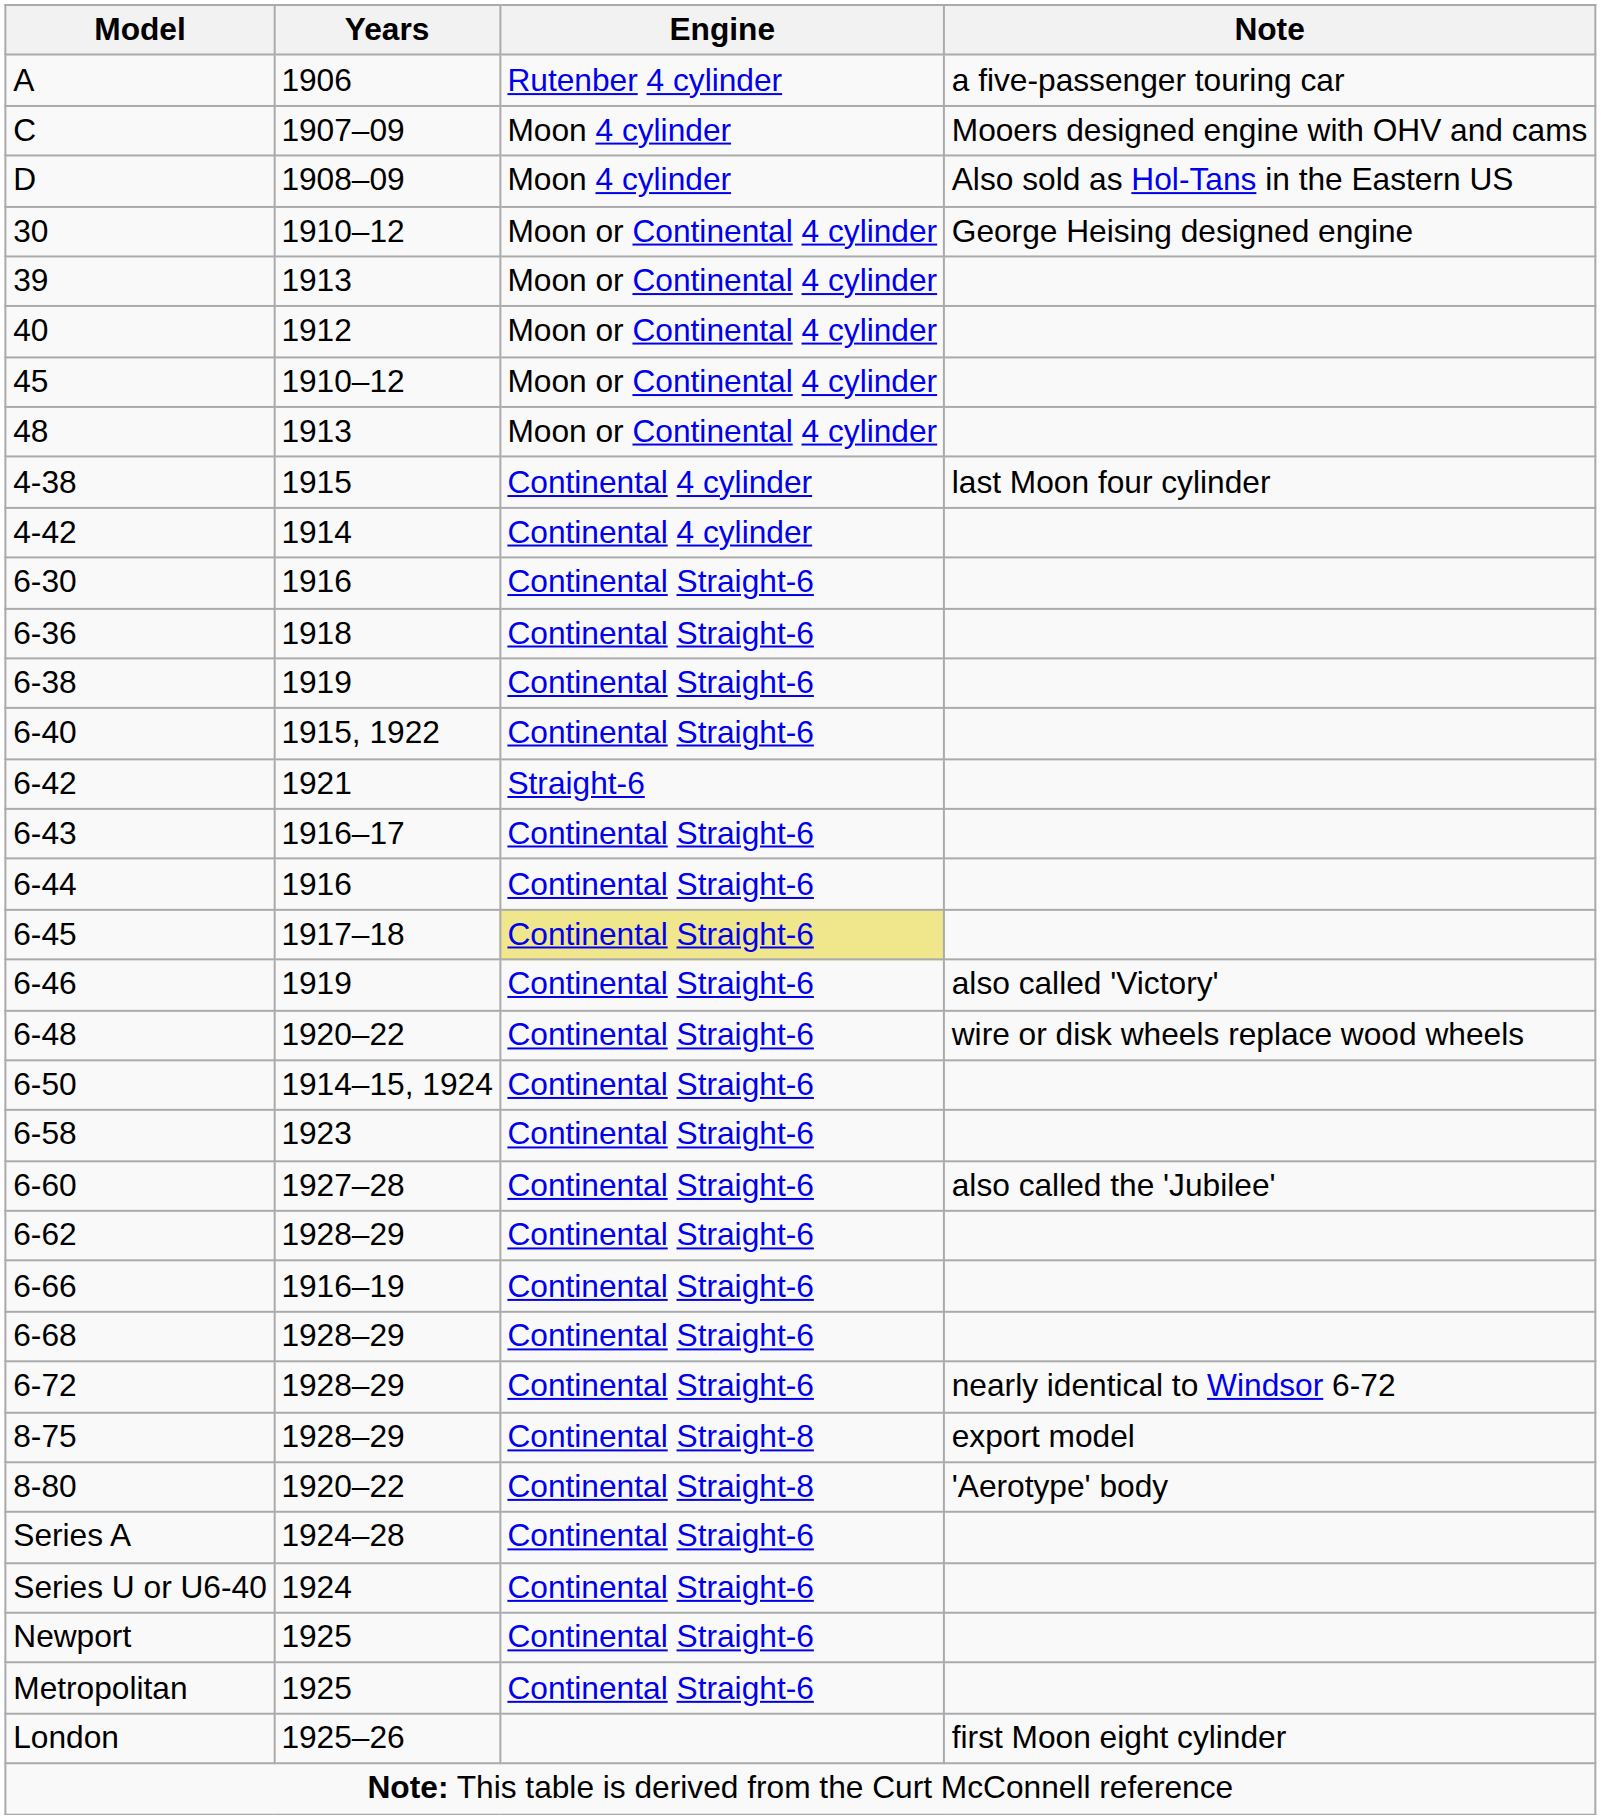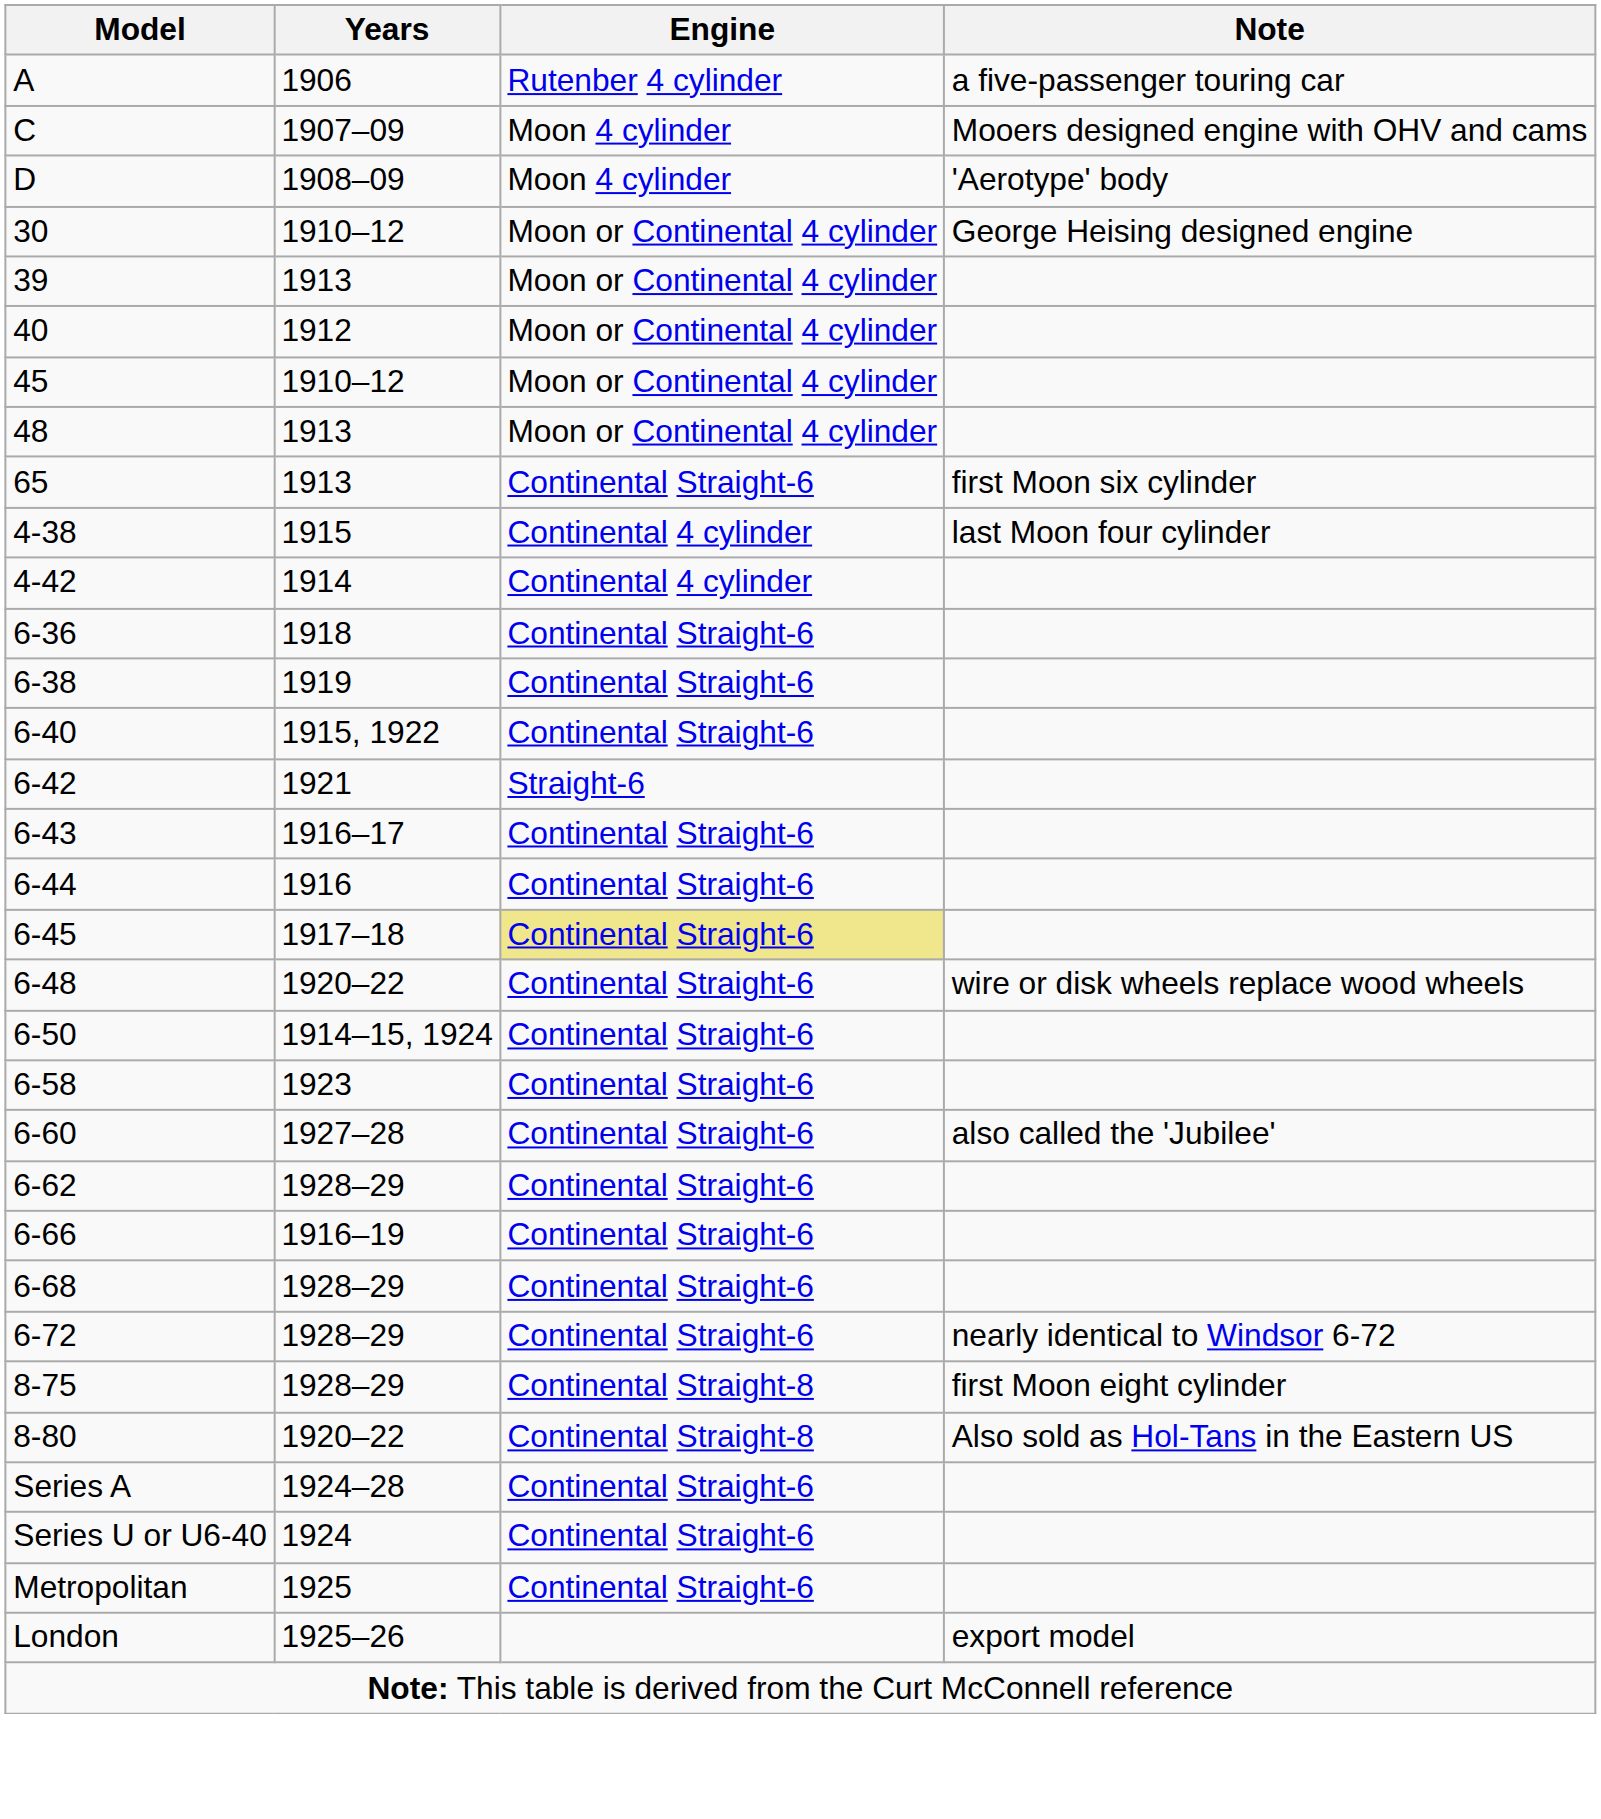D | Note: Also sold as Hol-Tans in the Eastern US -> 'Aerotype' body
+ row: 65 | 1913 | Continental Straight-6 | first Moon six cylinder
- row: 6-30 | 1916 | Continental Straight-6
- row: 6-46 | 1919 | Continental Straight-6 | also called 'Victory'
8-75 | Note: export model -> first Moon eight cylinder
8-80 | Note: 'Aerotype' body -> Also sold as Hol-Tans in the Eastern US
- row: Newport | 1925 | Continental Straight-6
London | Note: first Moon eight cylinder -> export model
